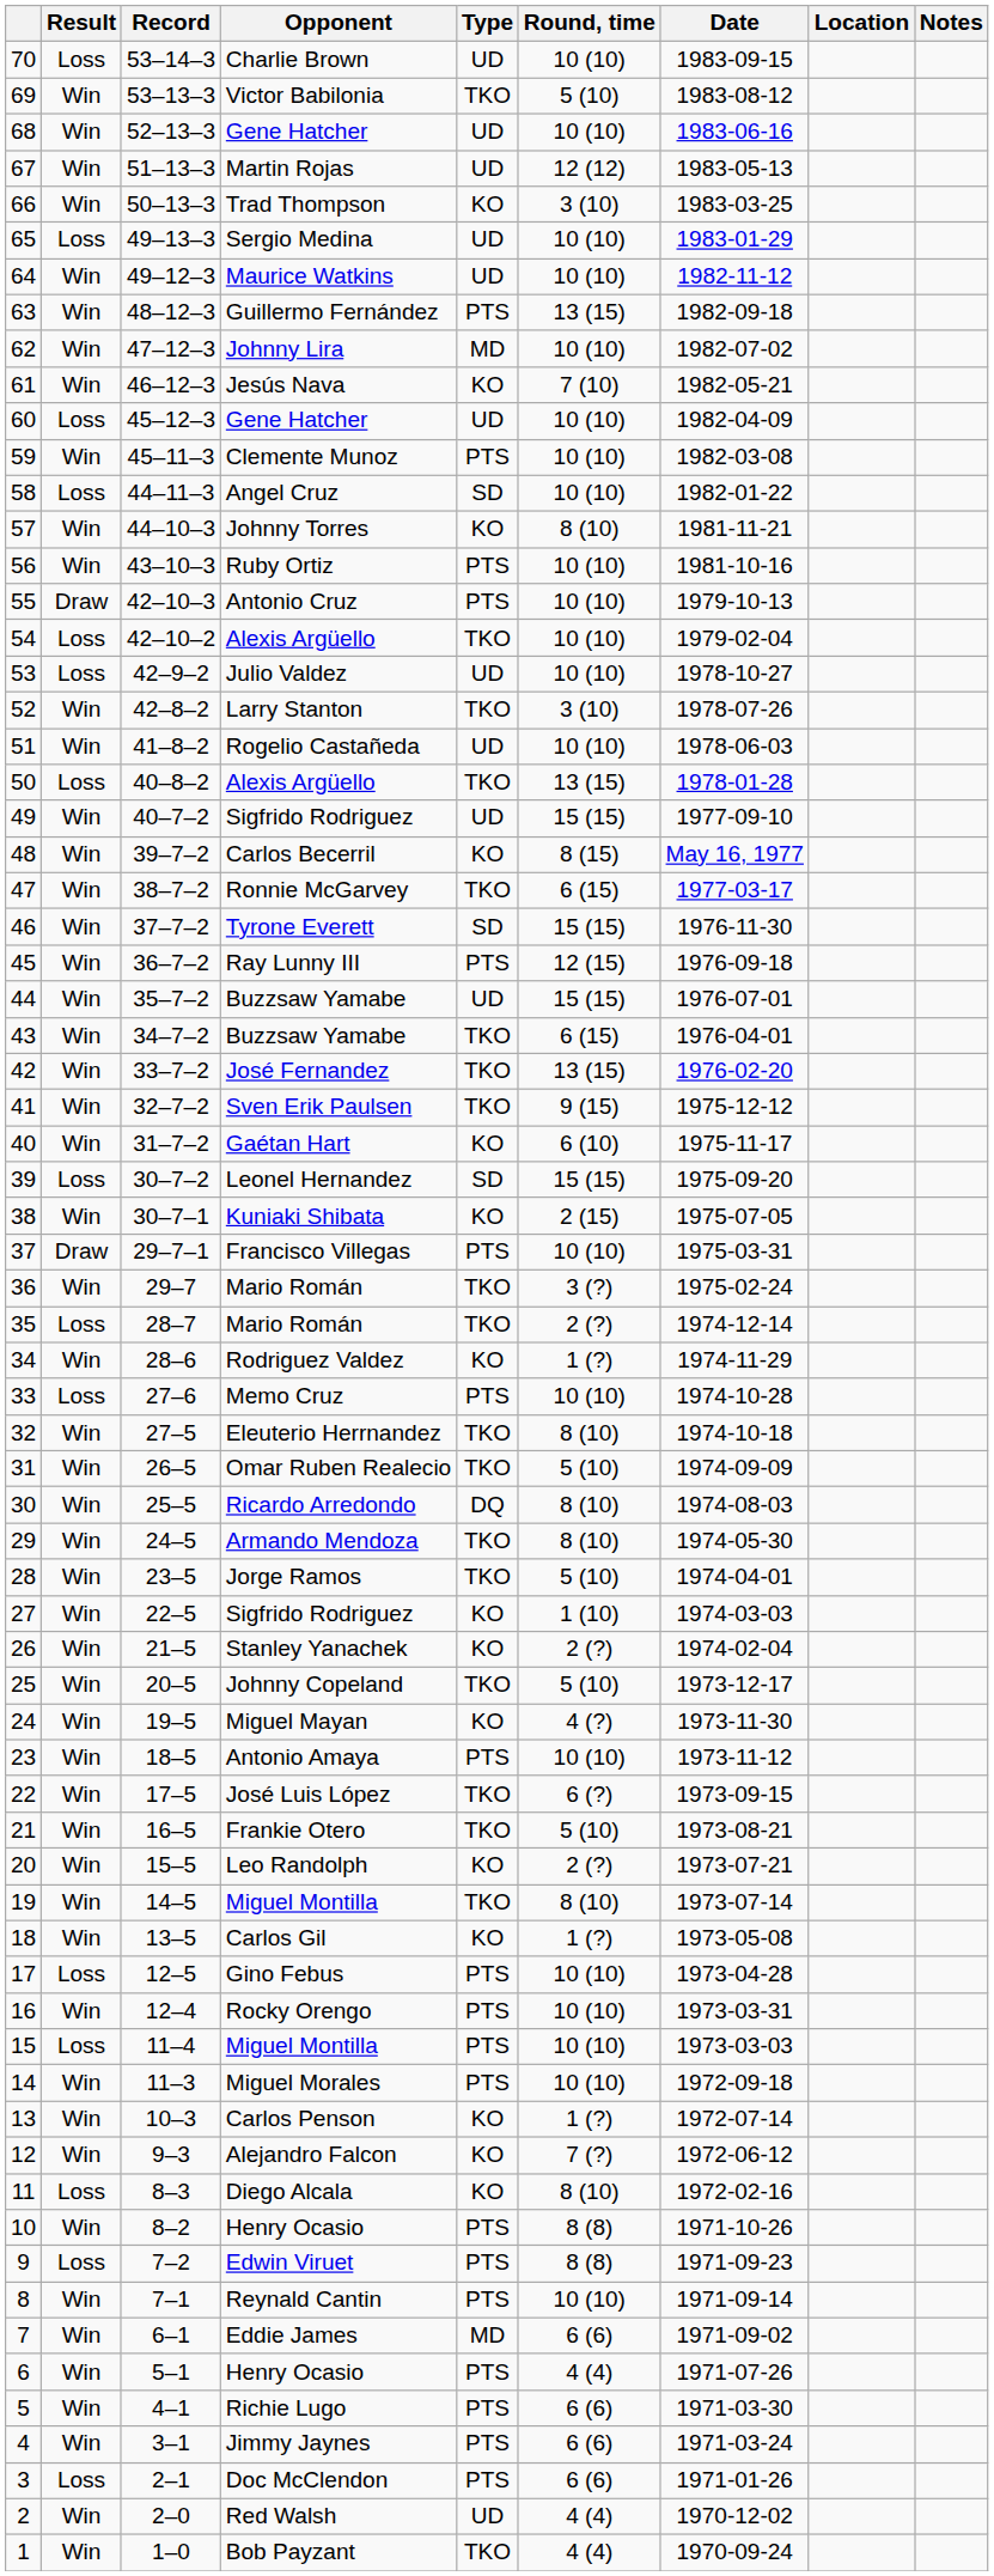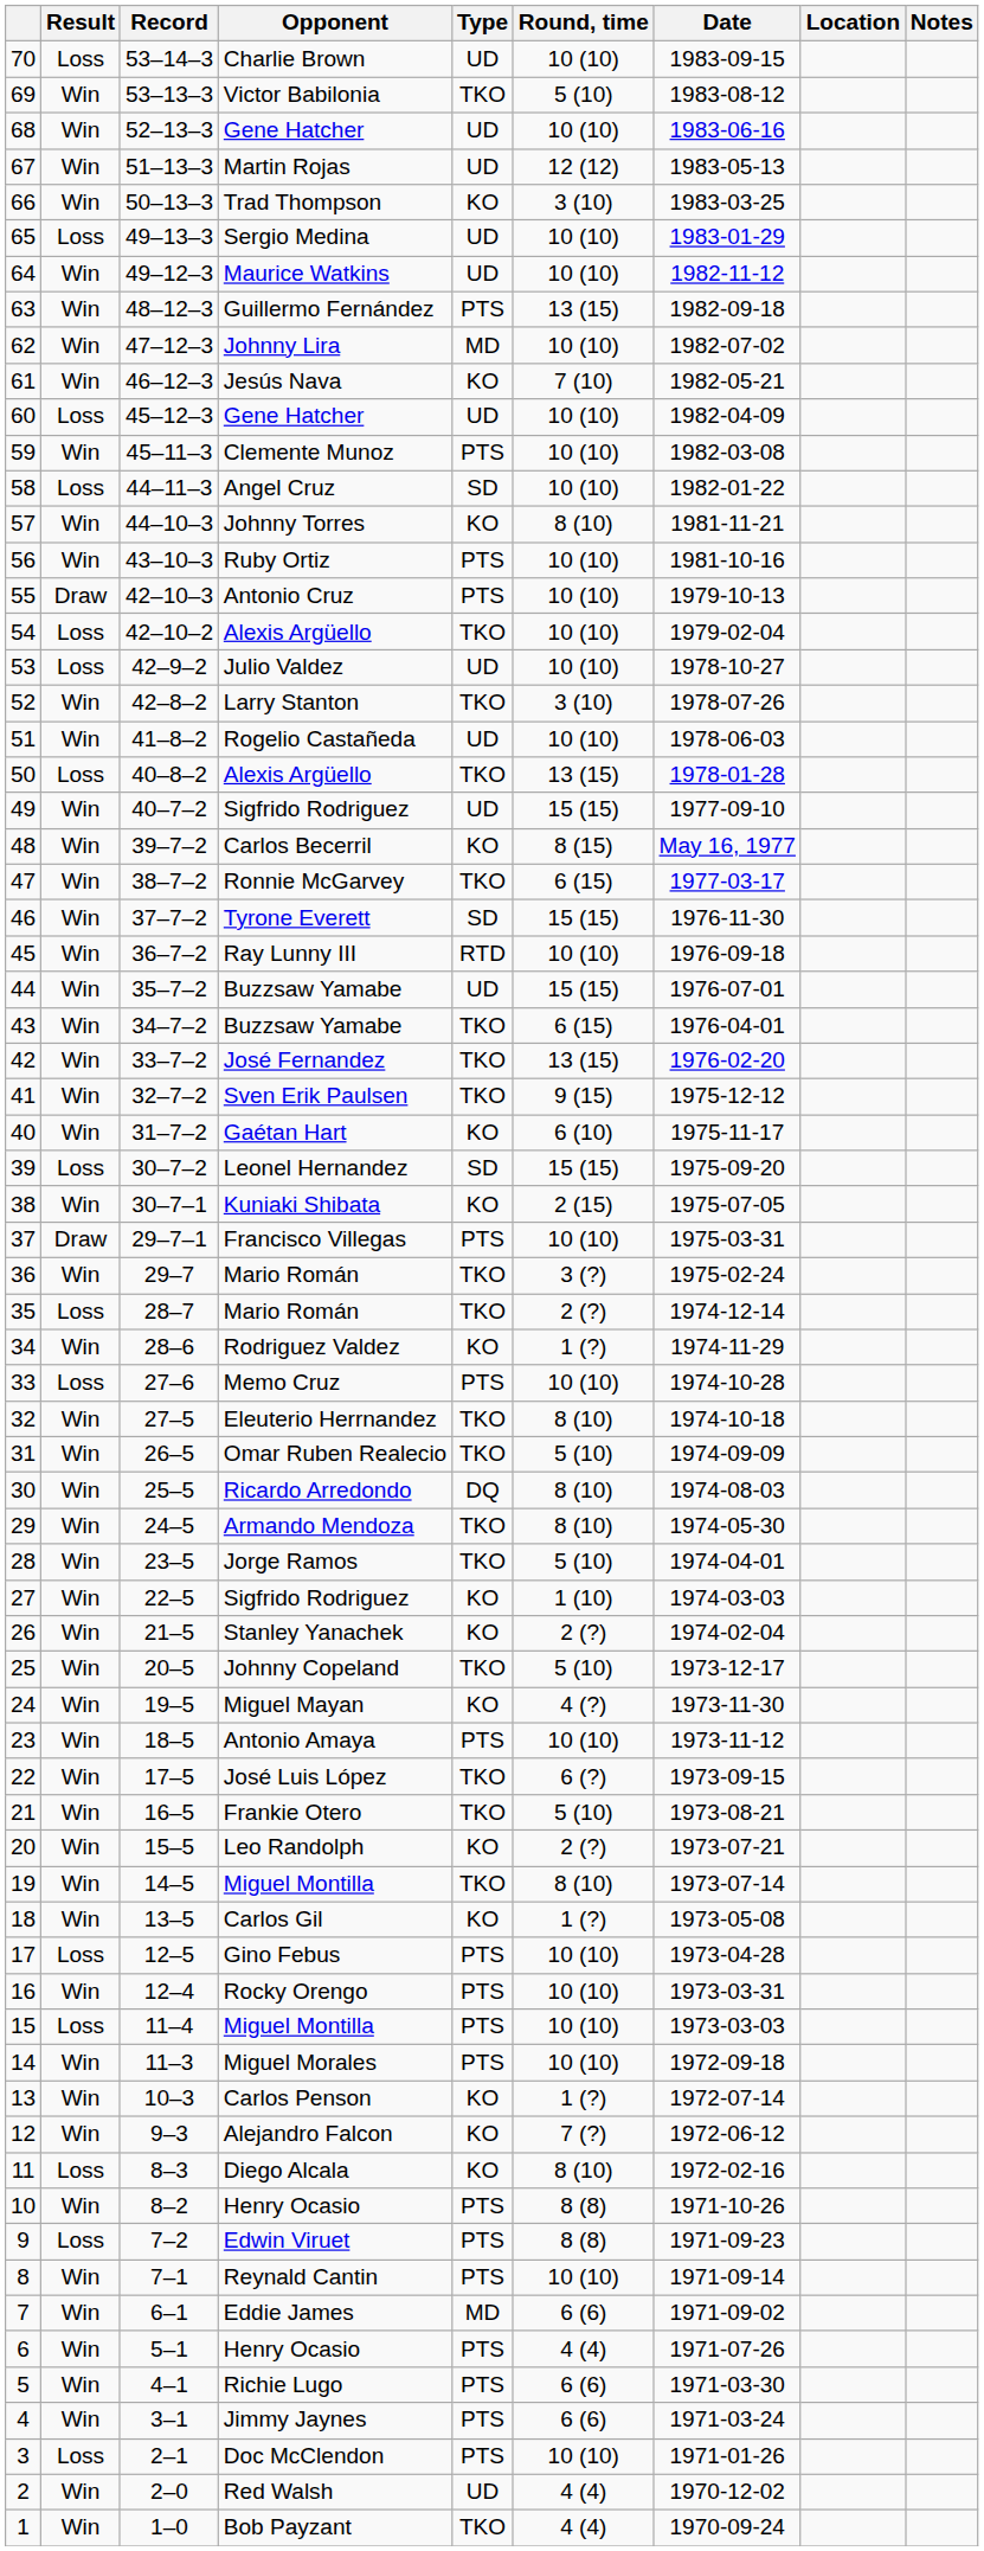Ray Lunny III | Type: PTS -> RTD
Ray Lunny III | Round, time: 12 (15) -> 10 (10)
Doc McClendon | Round, time: 6 (6) -> 10 (10)
